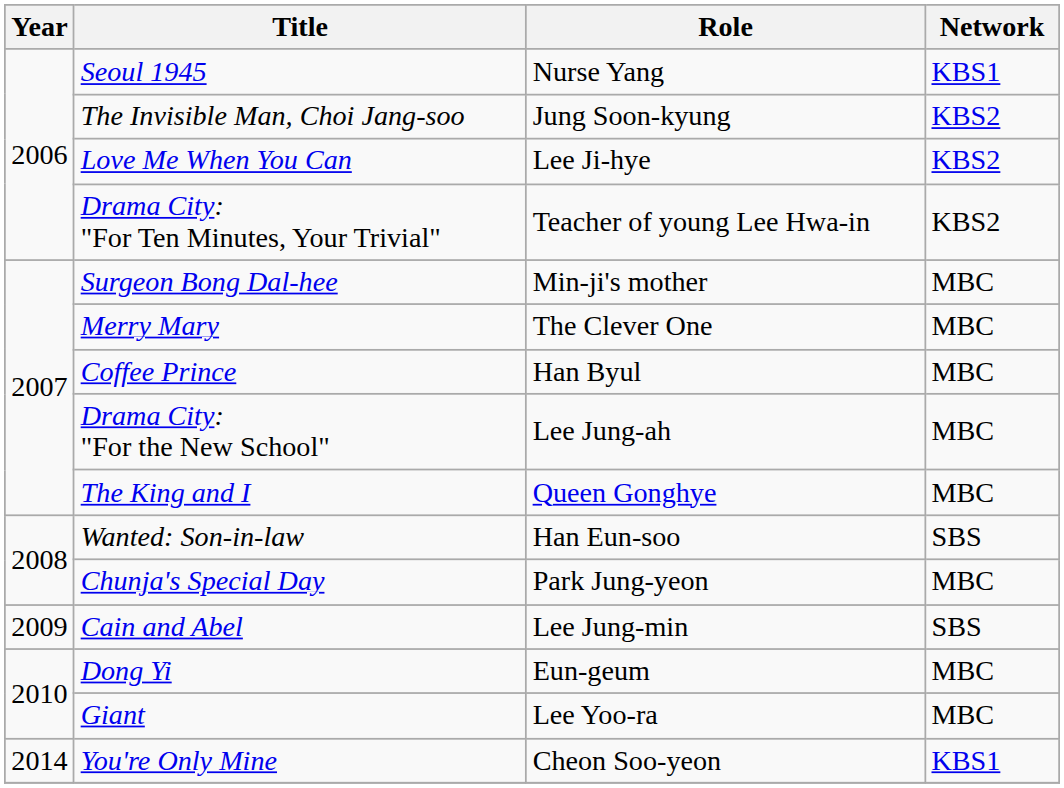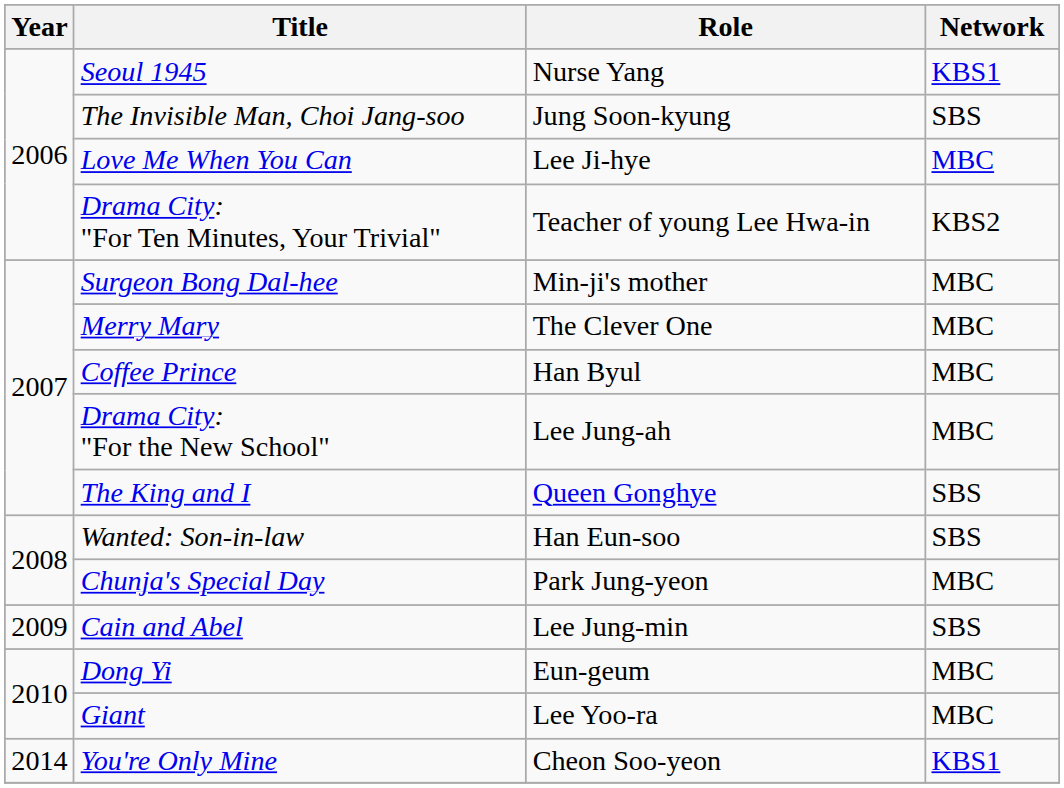The Invisible Man, Choi Jang-soo | Network: KBS2 -> SBS
Love Me When You Can | Network: KBS2 -> MBC
The King and I | Network: MBC -> SBS
